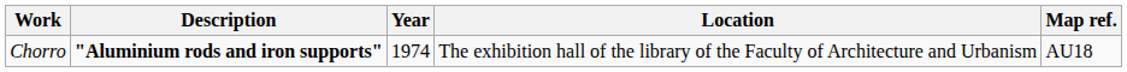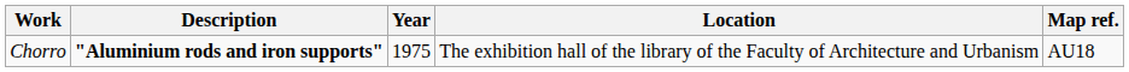Chorro | Year: 1974 -> 1975
